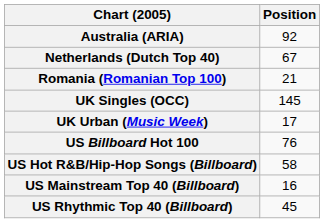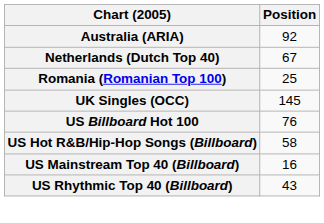Romania (Romanian Top 100) | Position: 21 -> 25
- row: UK Urban (Music Week) | 17
US Rhythmic Top 40 (Billboard) | Position: 45 -> 43
